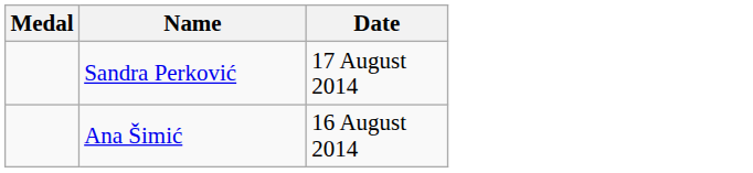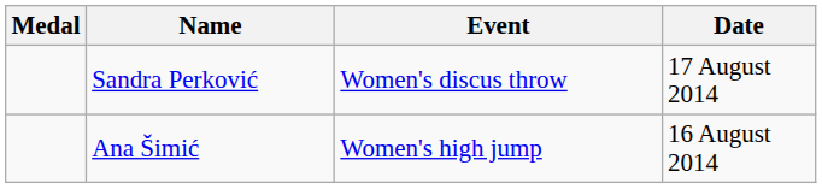+ column: Event | Women's discus throw | Women's high jump
